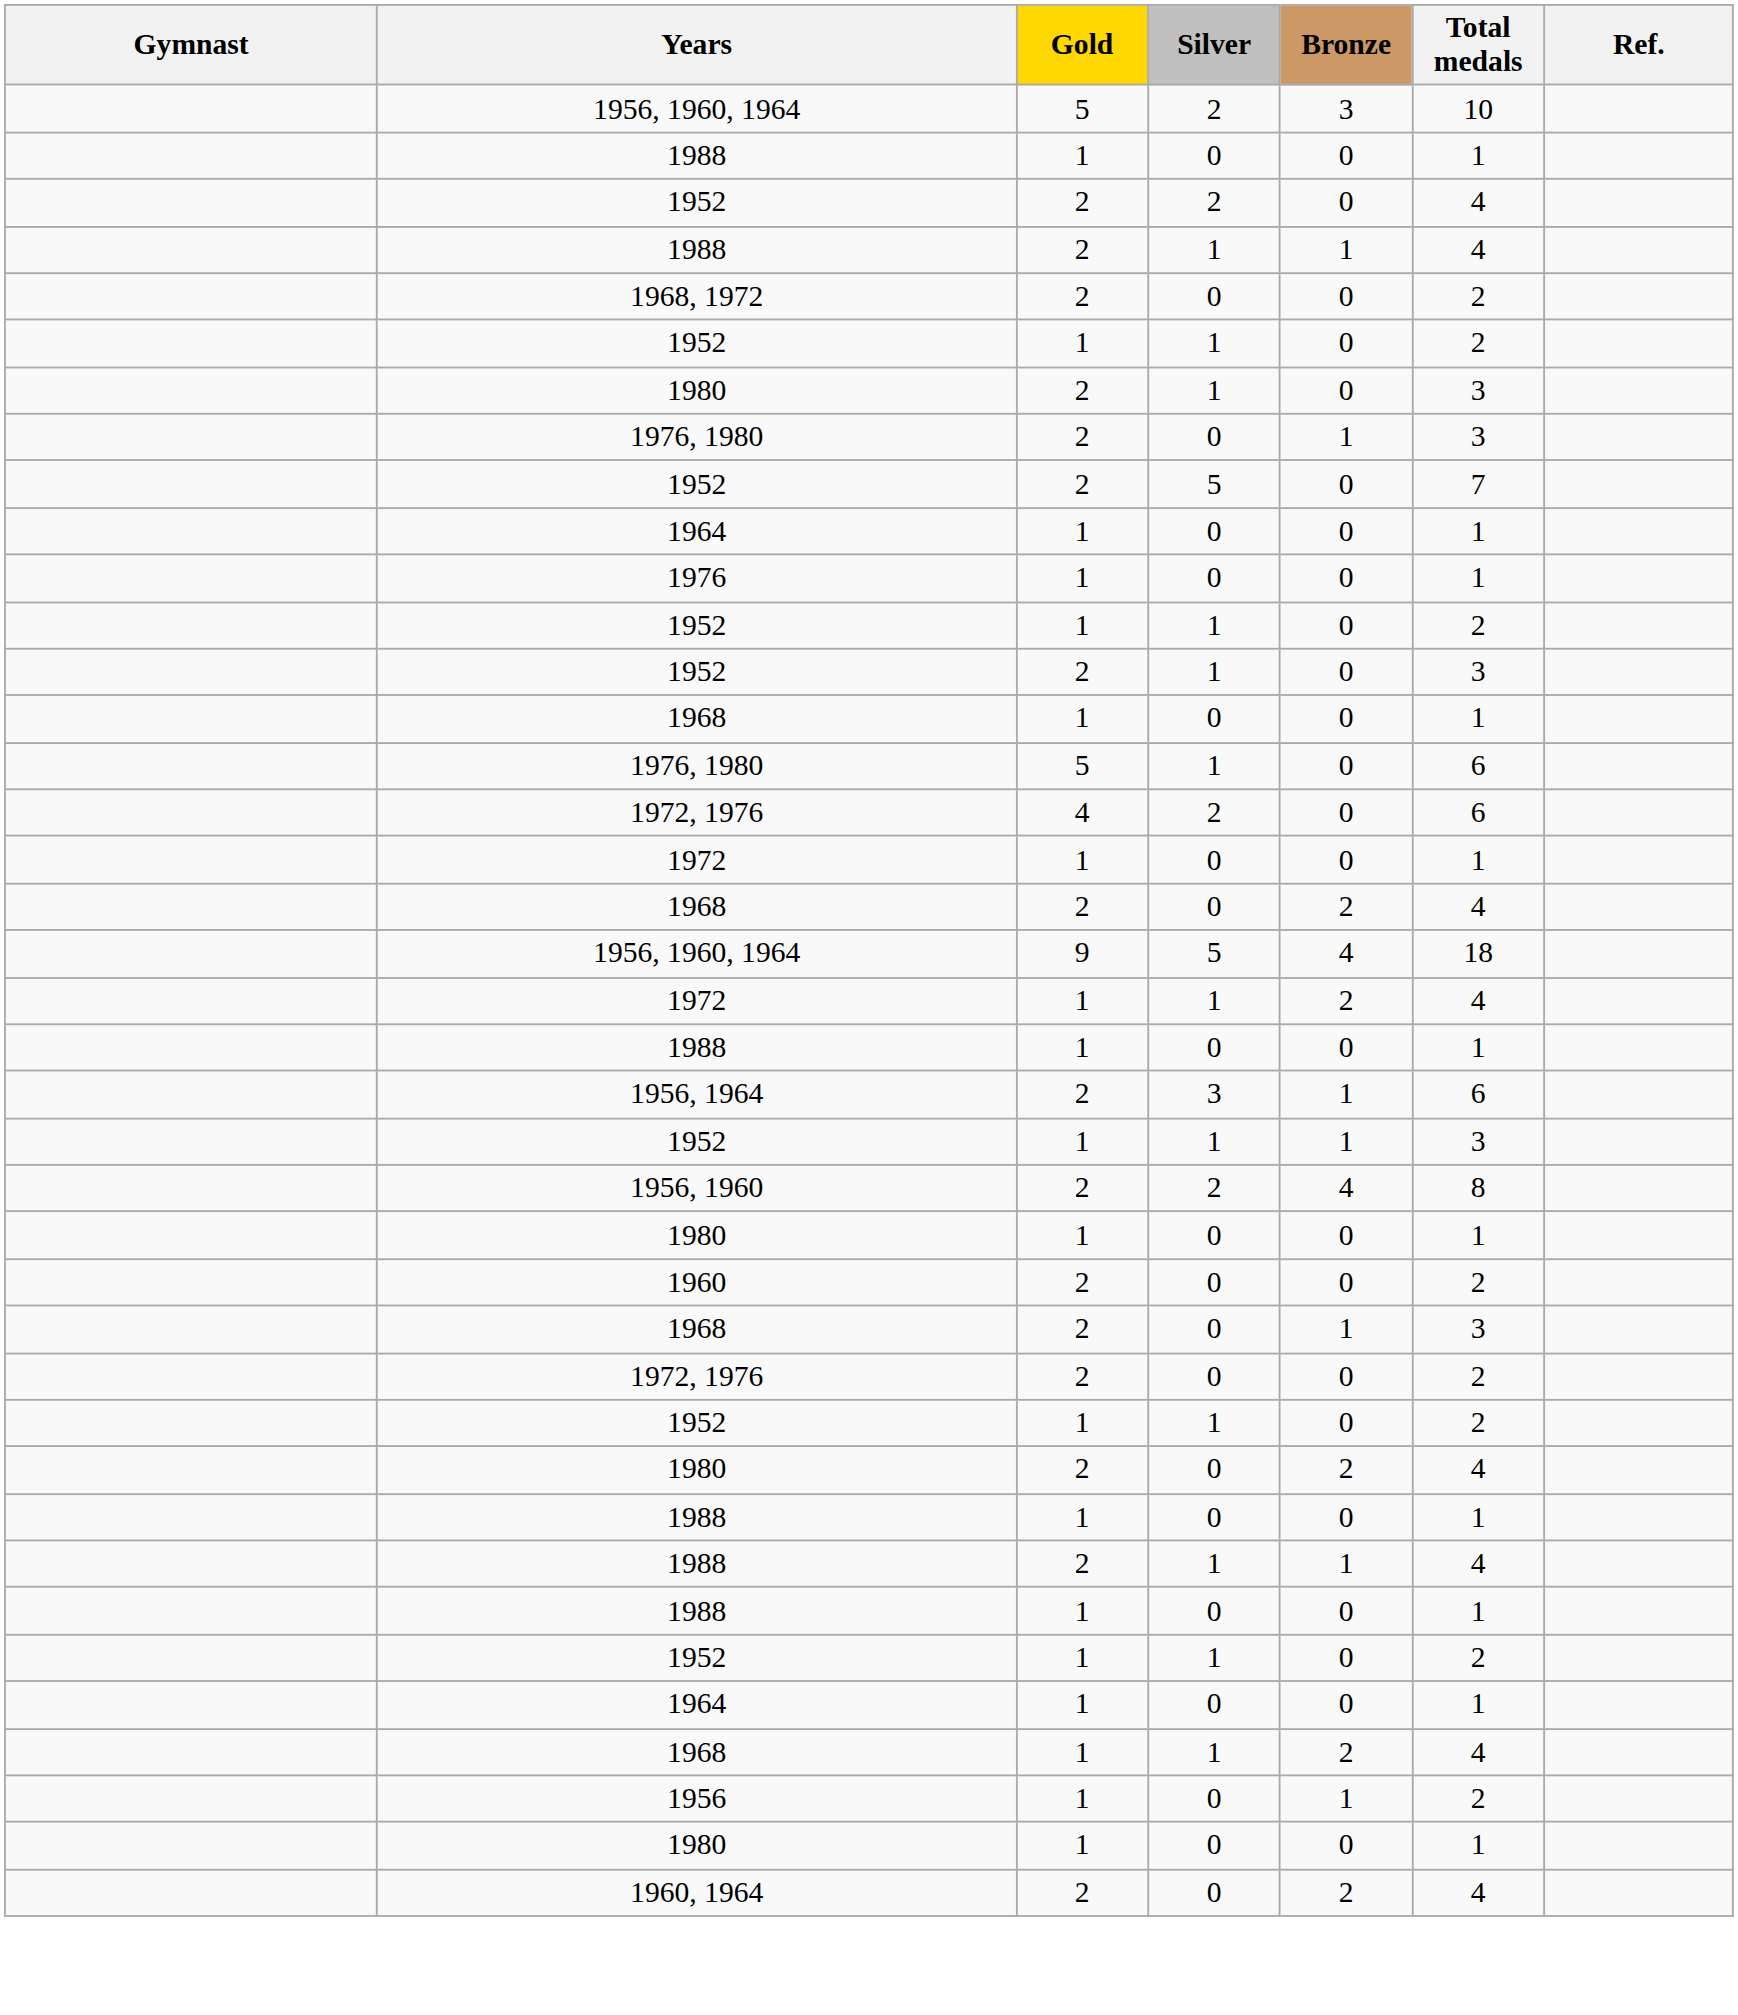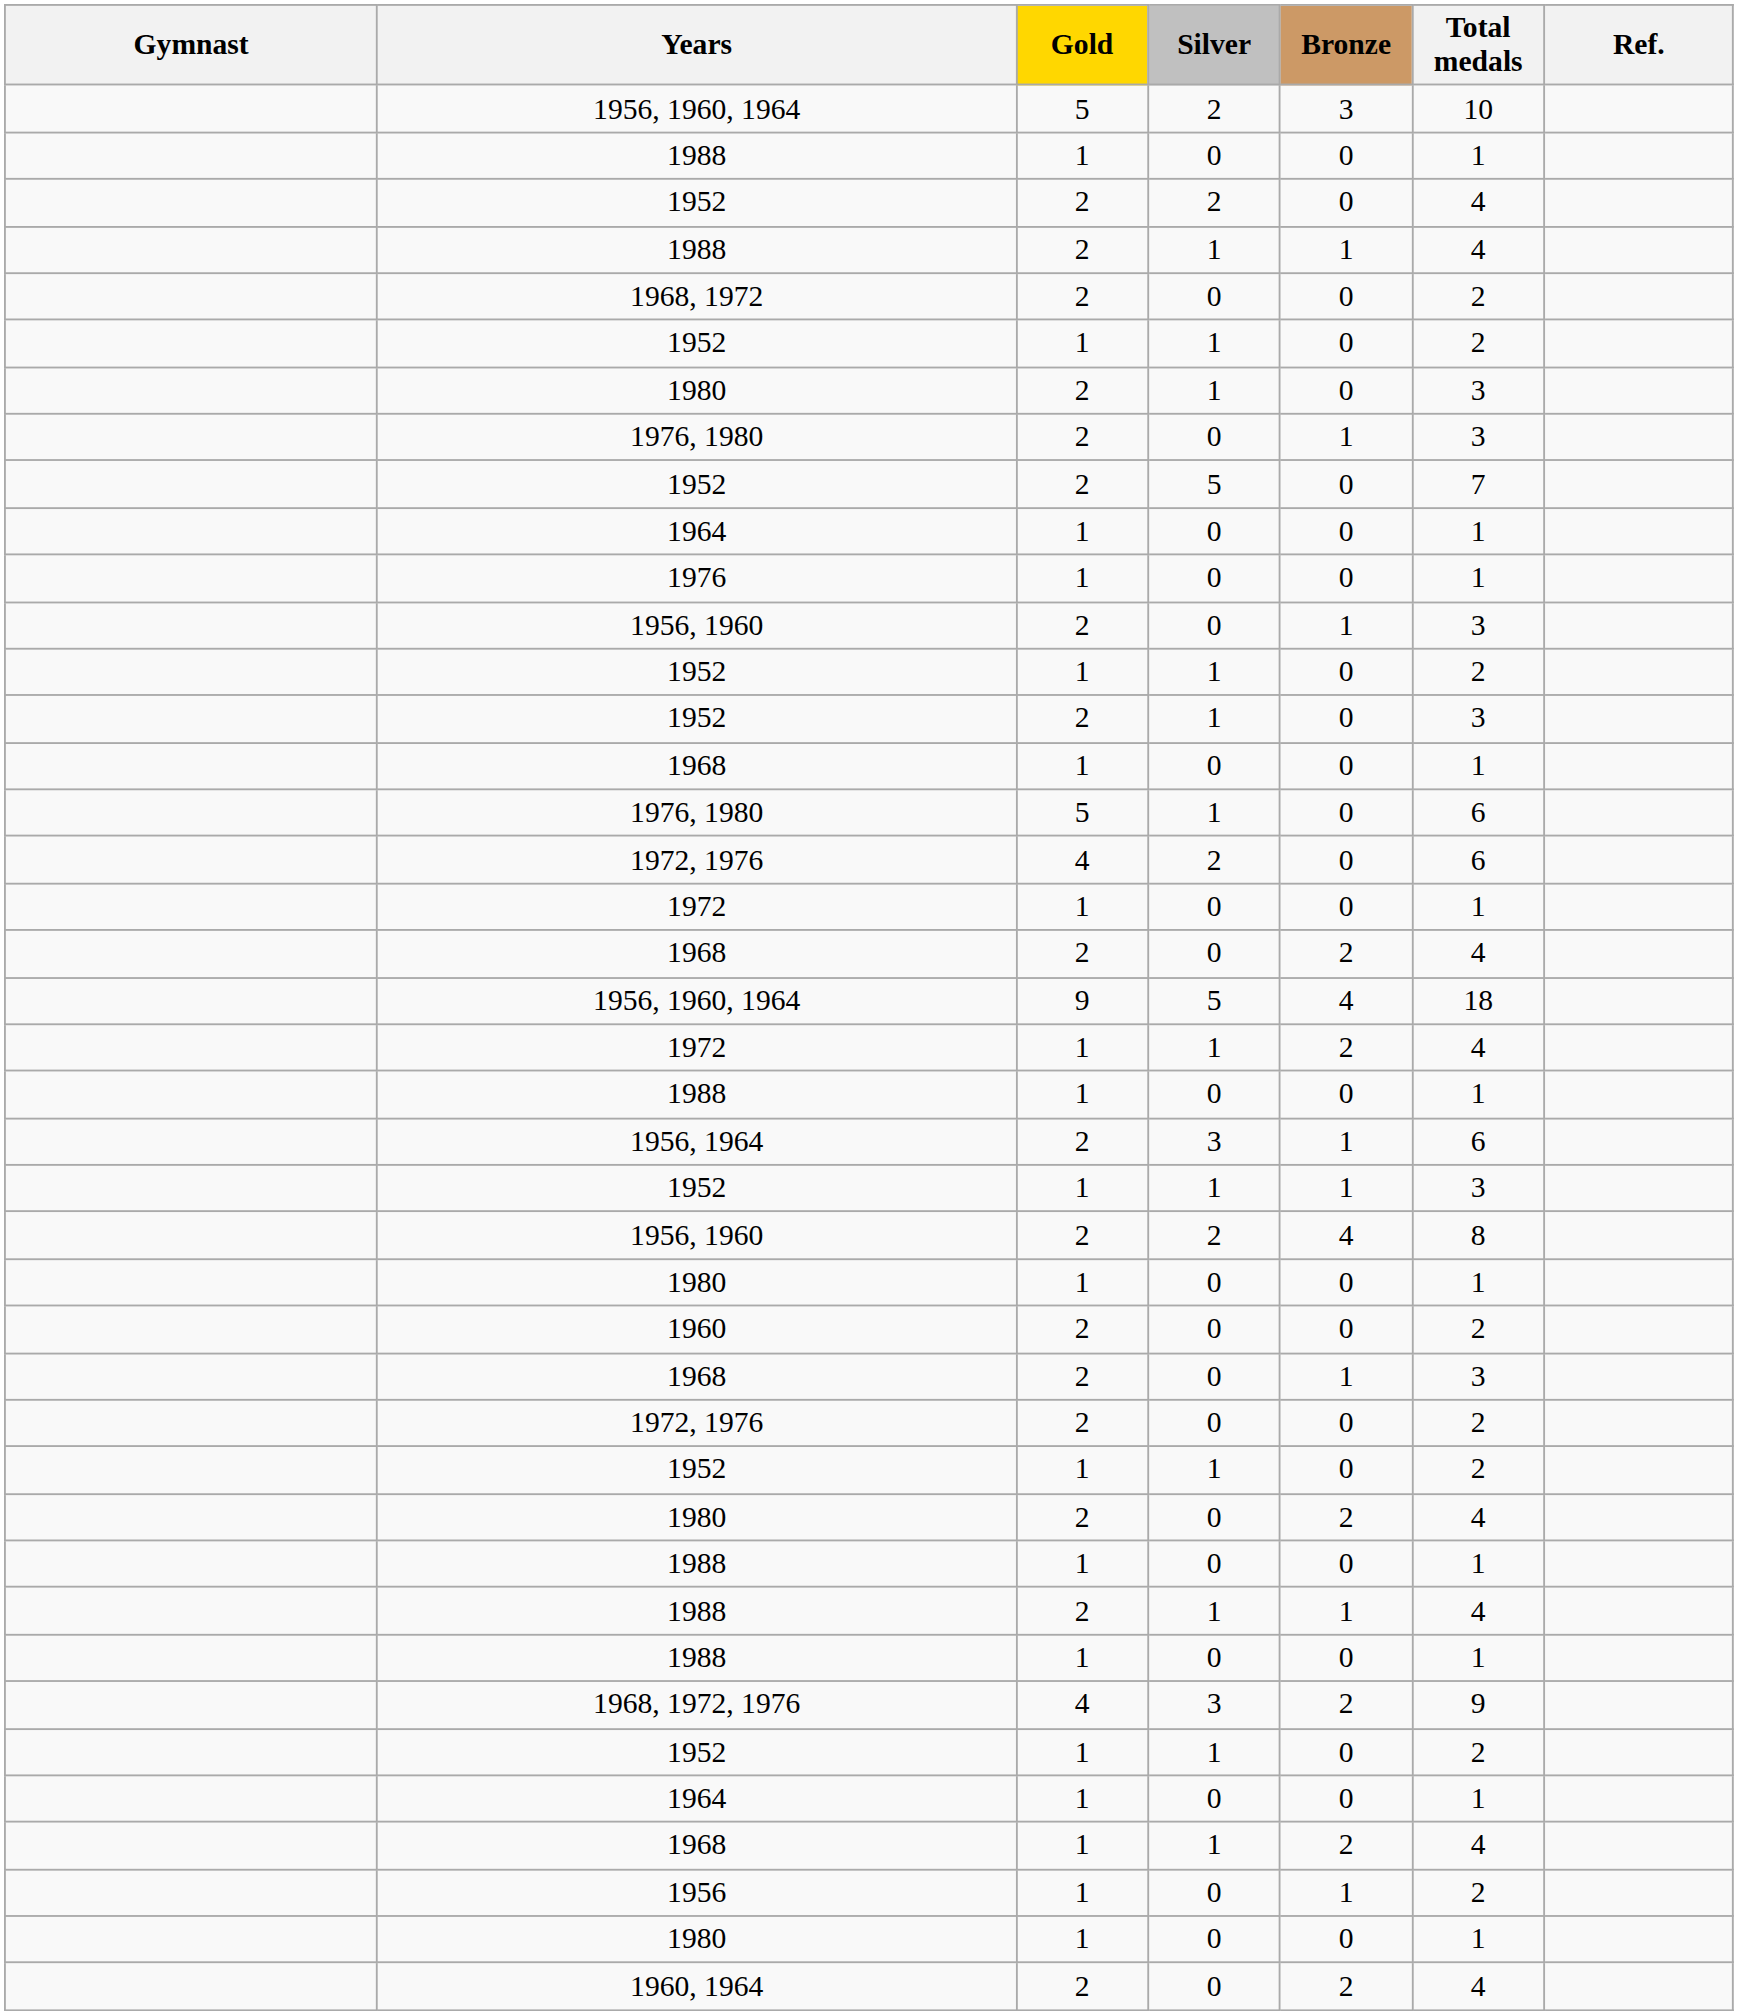+ row: 1956, 1960 | 2 | 0 | 1 | 3
+ row: 1968, 1972, 1976 | 4 | 3 | 2 | 9
